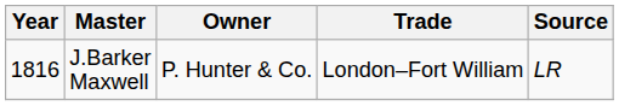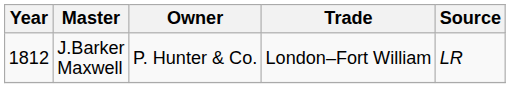J.Barker Maxwell | Year: 1816 -> 1812
